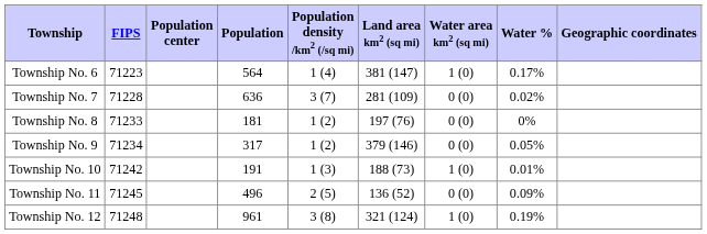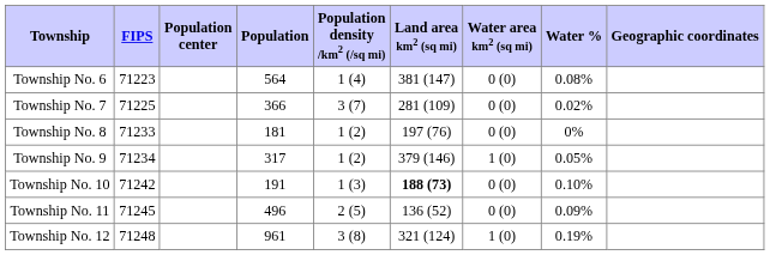Township No. 6 | Water area km2 (sq mi): 1 (0) -> 0 (0)
Township No. 6 | Water %: 0.17% -> 0.08%
Township No. 7 | FIPS: 71228 -> 71225
Township No. 7 | Population: 636 -> 366
Township No. 9 | Water area km2 (sq mi): 0 (0) -> 1 (0)
Township No. 10 | Land area km2 (sq mi): normal -> bold
Township No. 10 | Water area km2 (sq mi): 1 (0) -> 0 (0)
Township No. 10 | Water %: 0.01% -> 0.10%
